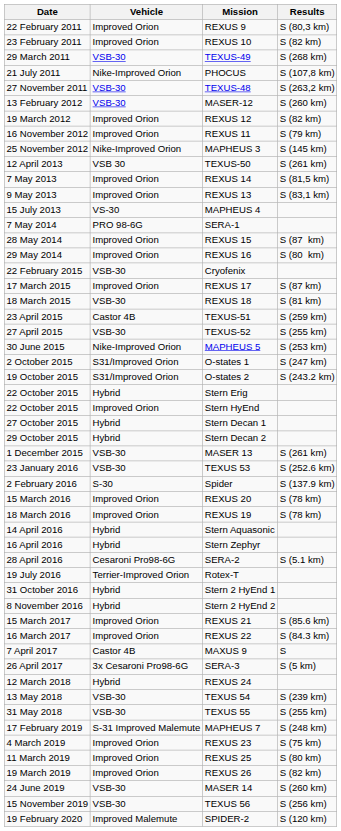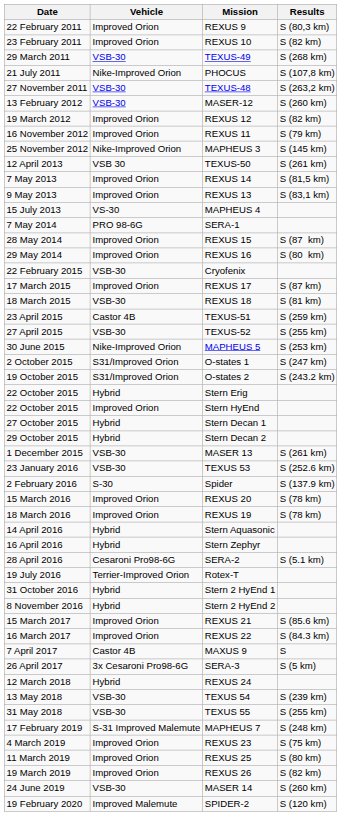- row: 15 November 2019 | VSB-30 | TEXUS 56 | S (256 km)
